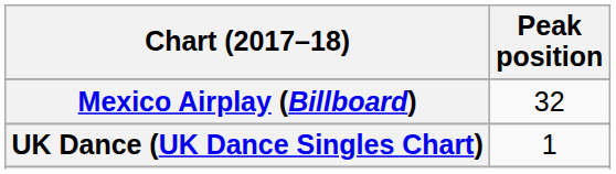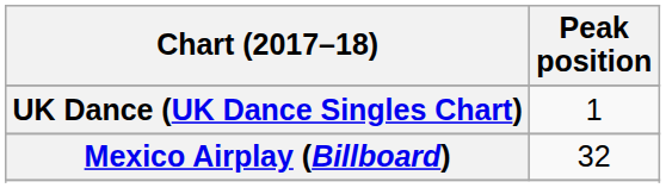rows swapped: Mexico Airplay (Billboard) <-> UK Dance (UK Dance Singles Chart)
